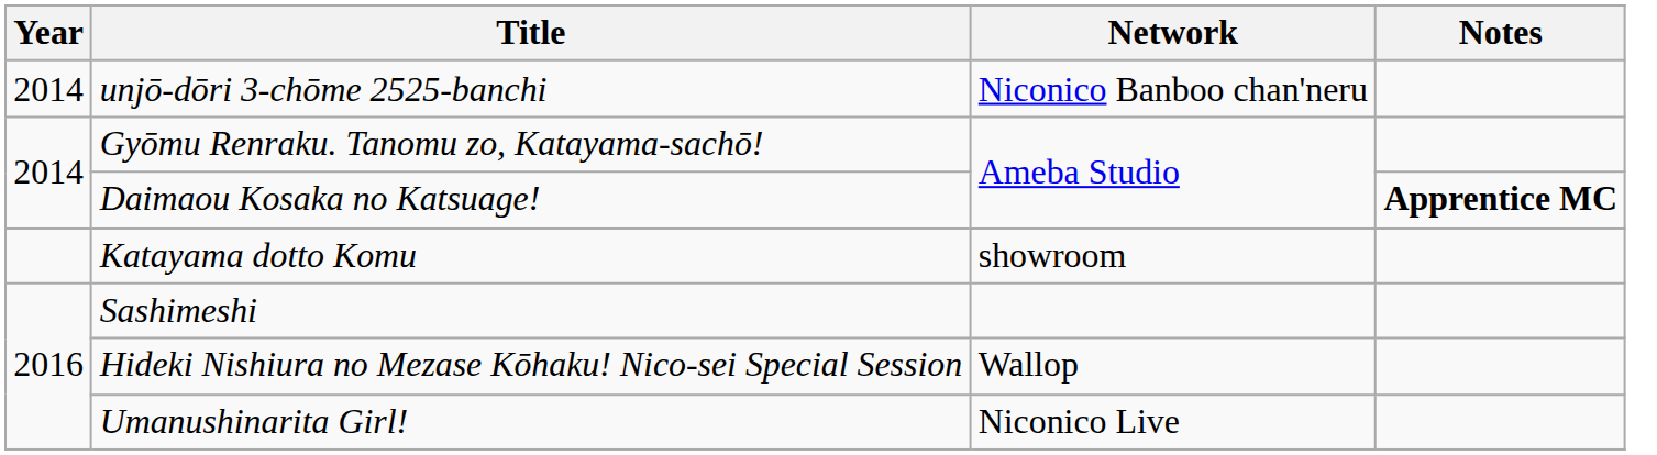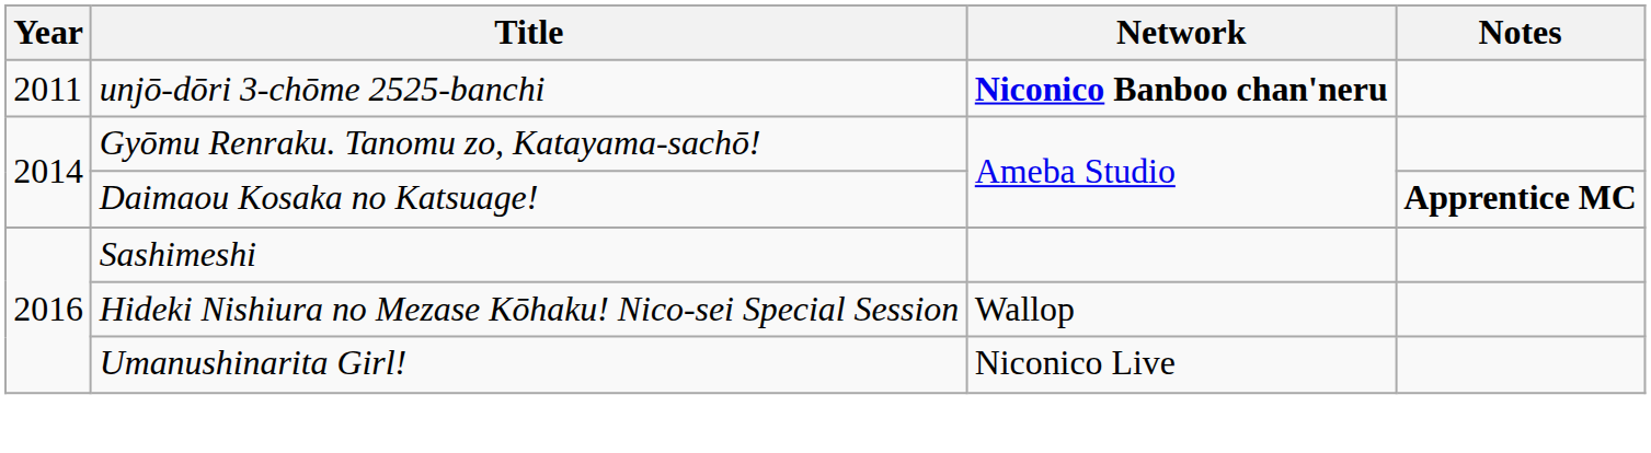unjō-dōri 3-chōme 2525-banchi | Year: 2014 -> 2011
unjō-dōri 3-chōme 2525-banchi | Network: normal -> bold
- row: Katayama dotto Komu | showroom
